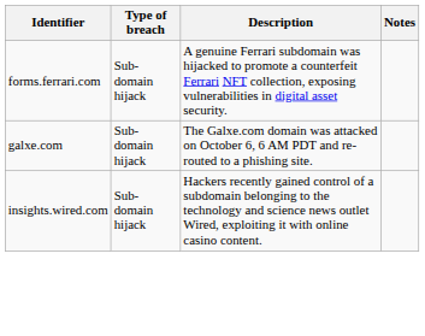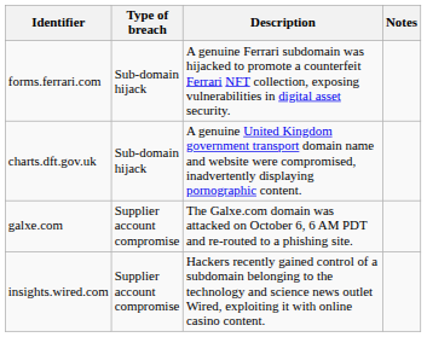+ row: charts.dft.gov.uk | Sub-domain hijack | A genuine United Kingdom government transport domain name and website were compromised, inadvertently displaying pornographic content.
galxe.com | Type of breach: Sub-domain hijack -> Supplier account compromise
insights.wired.com | Type of breach: Sub-domain hijack -> Supplier account compromise
